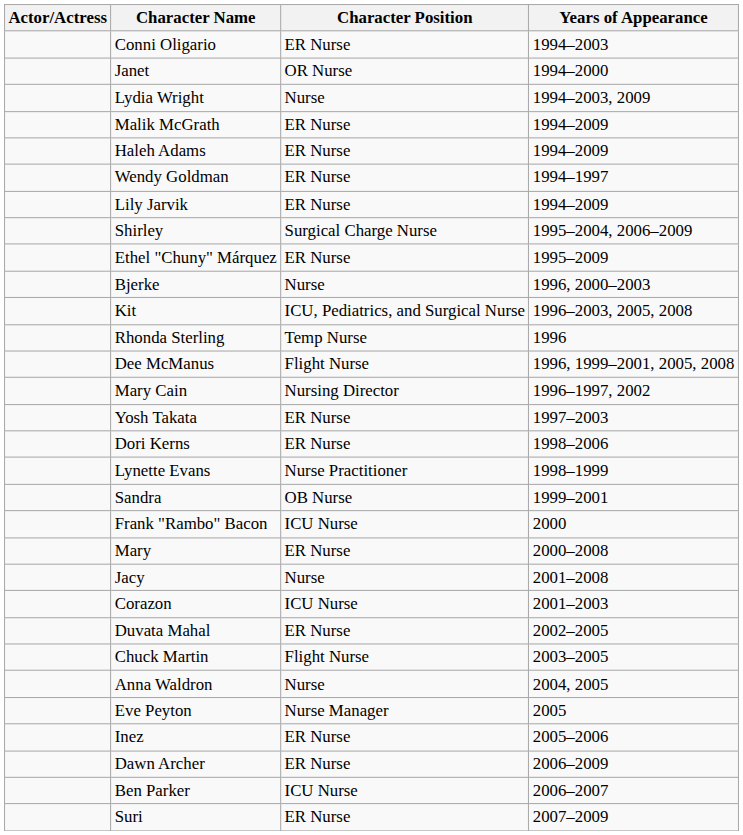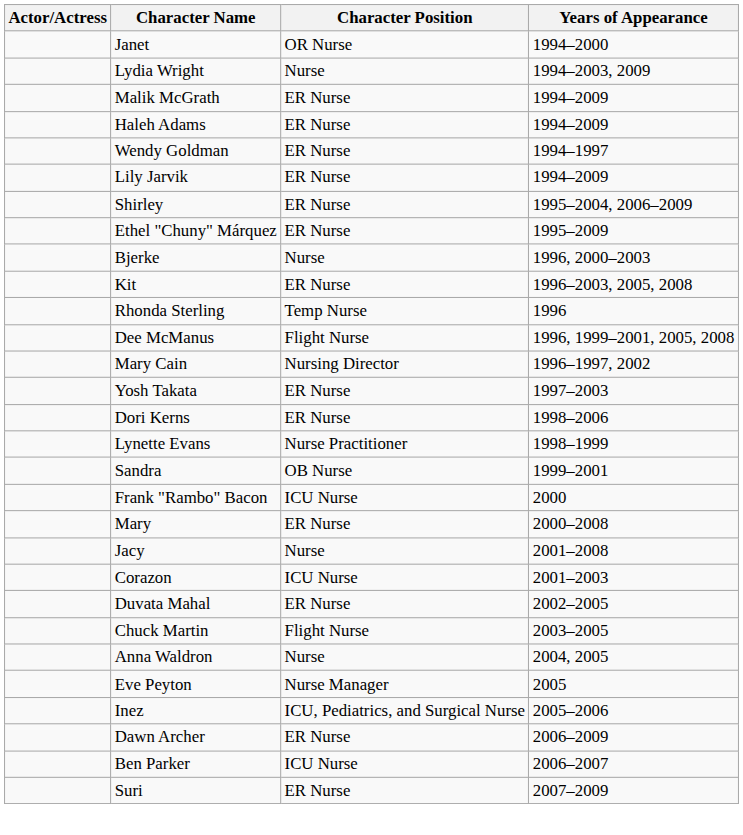- row: Conni Oligario | ER Nurse | 1994–2003
Shirley | Character Position: Surgical Charge Nurse -> ER Nurse
Kit | Character Position: ICU, Pediatrics, and Surgical Nurse -> ER Nurse
Inez | Character Position: ER Nurse -> ICU, Pediatrics, and Surgical Nurse
